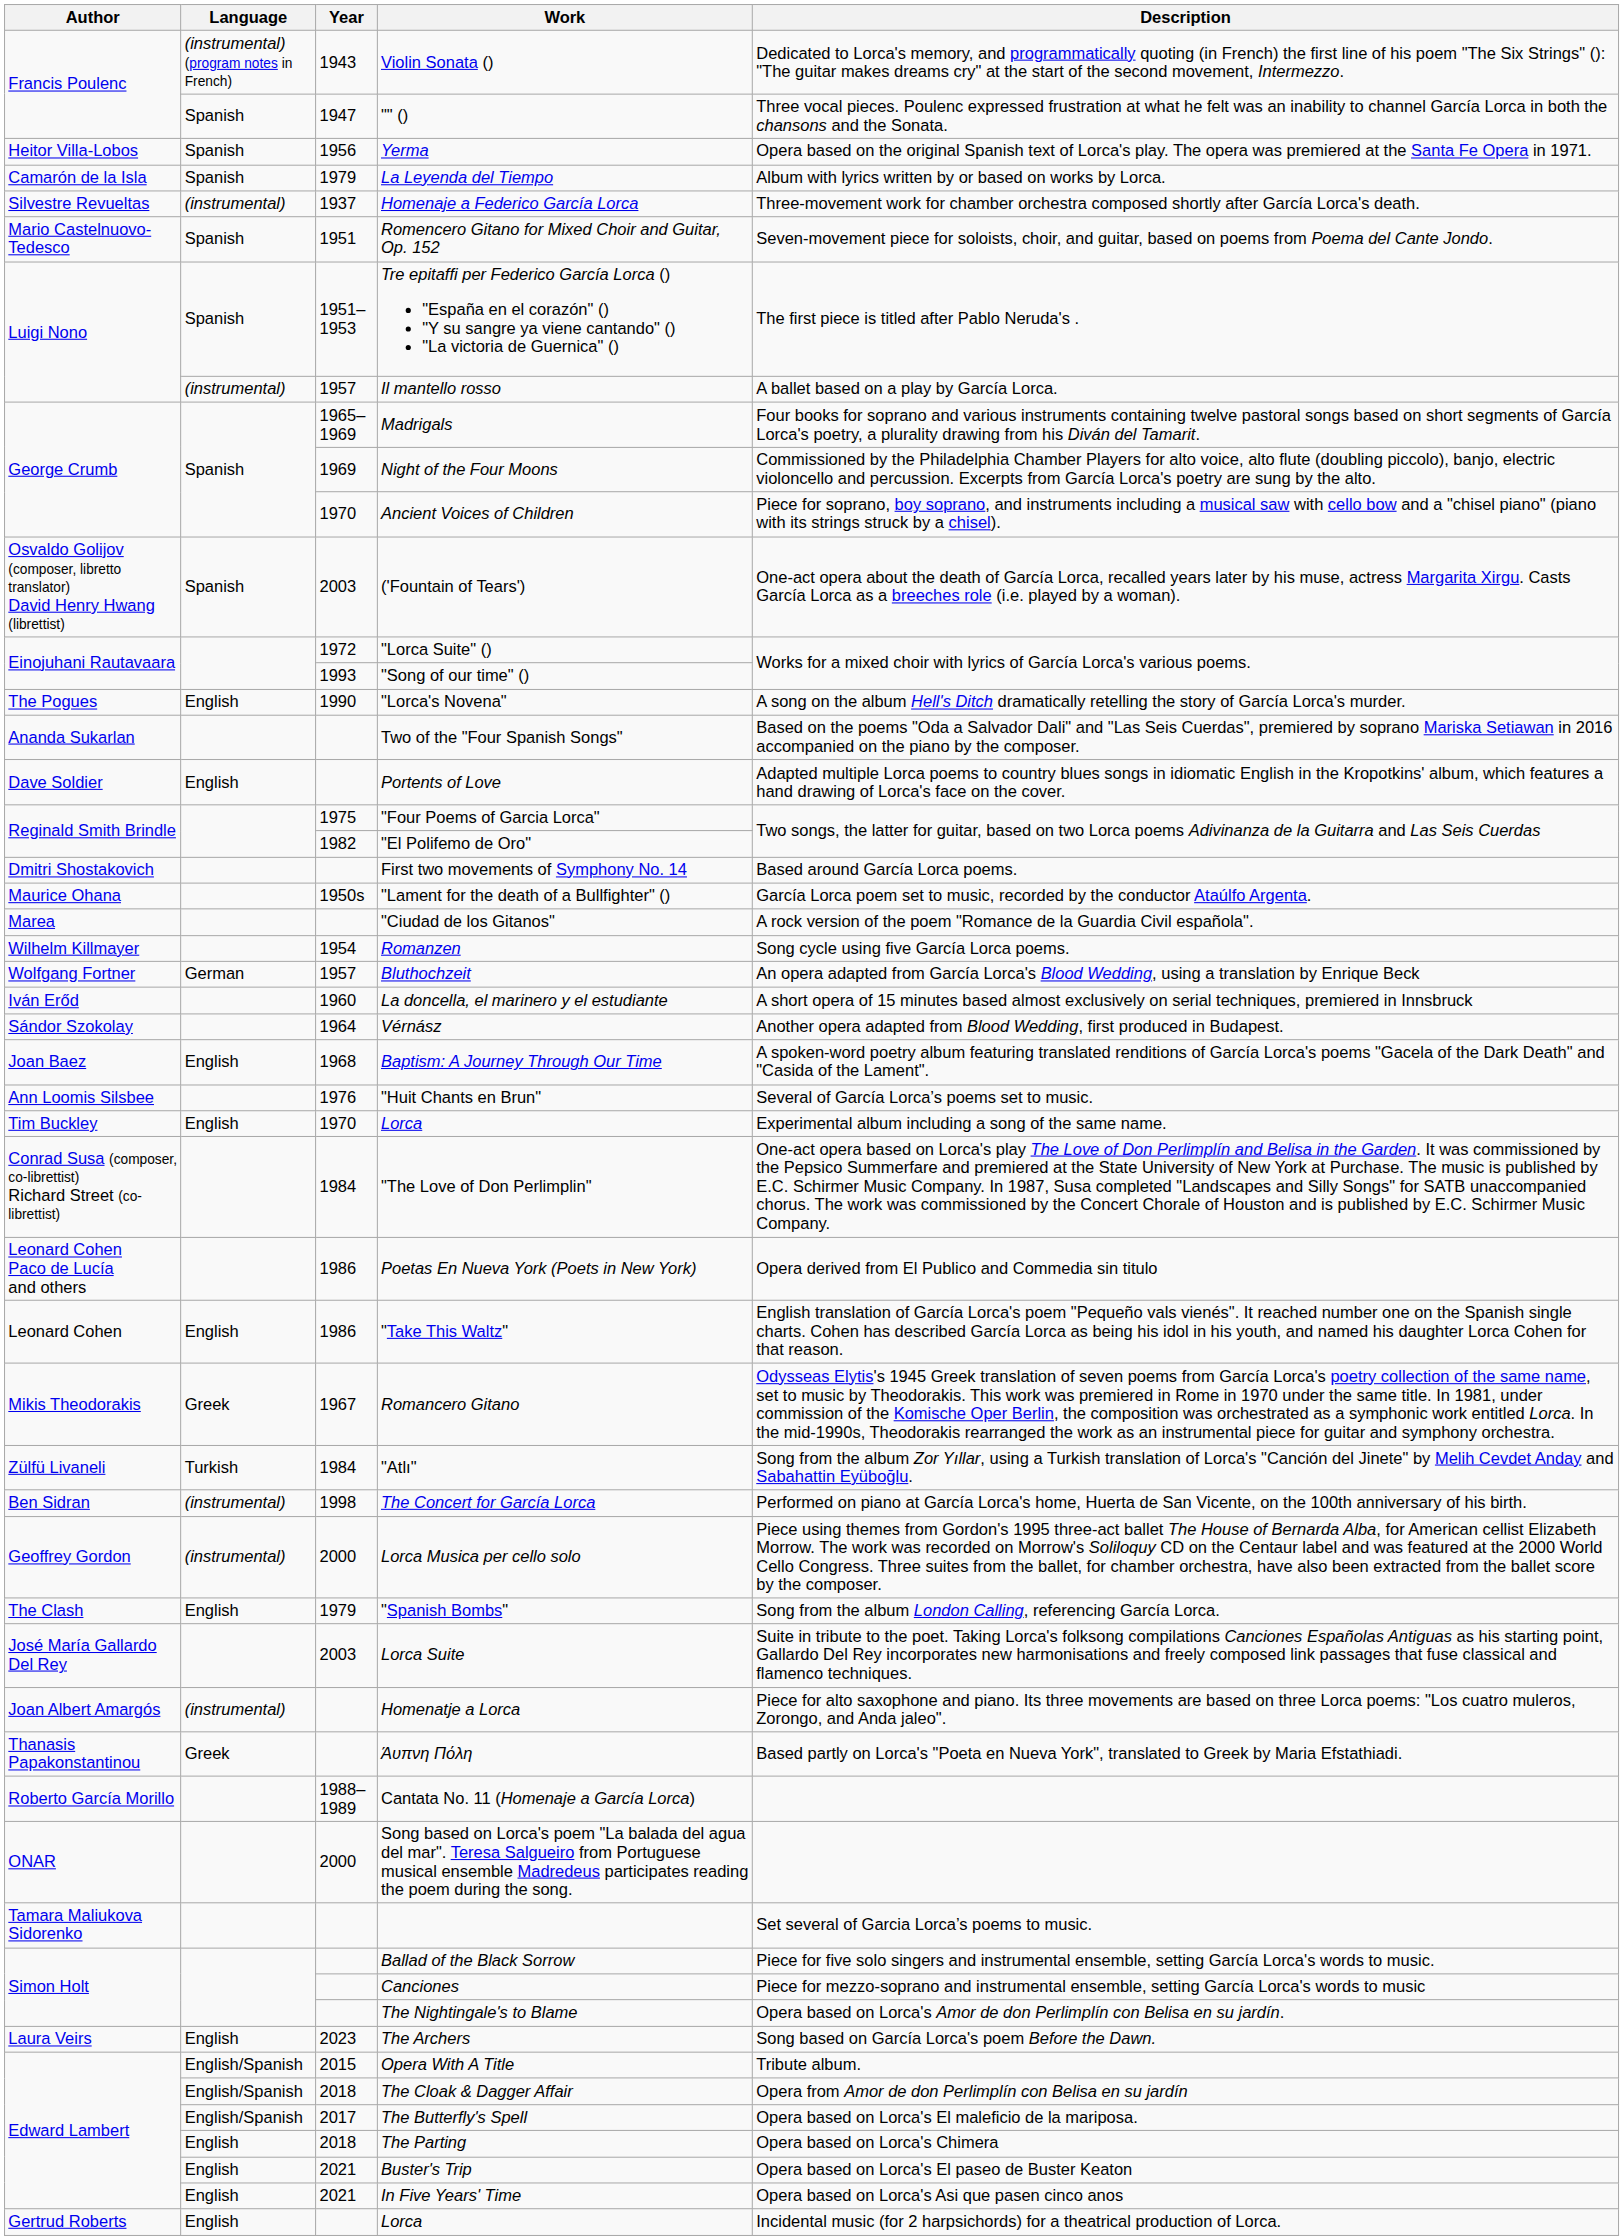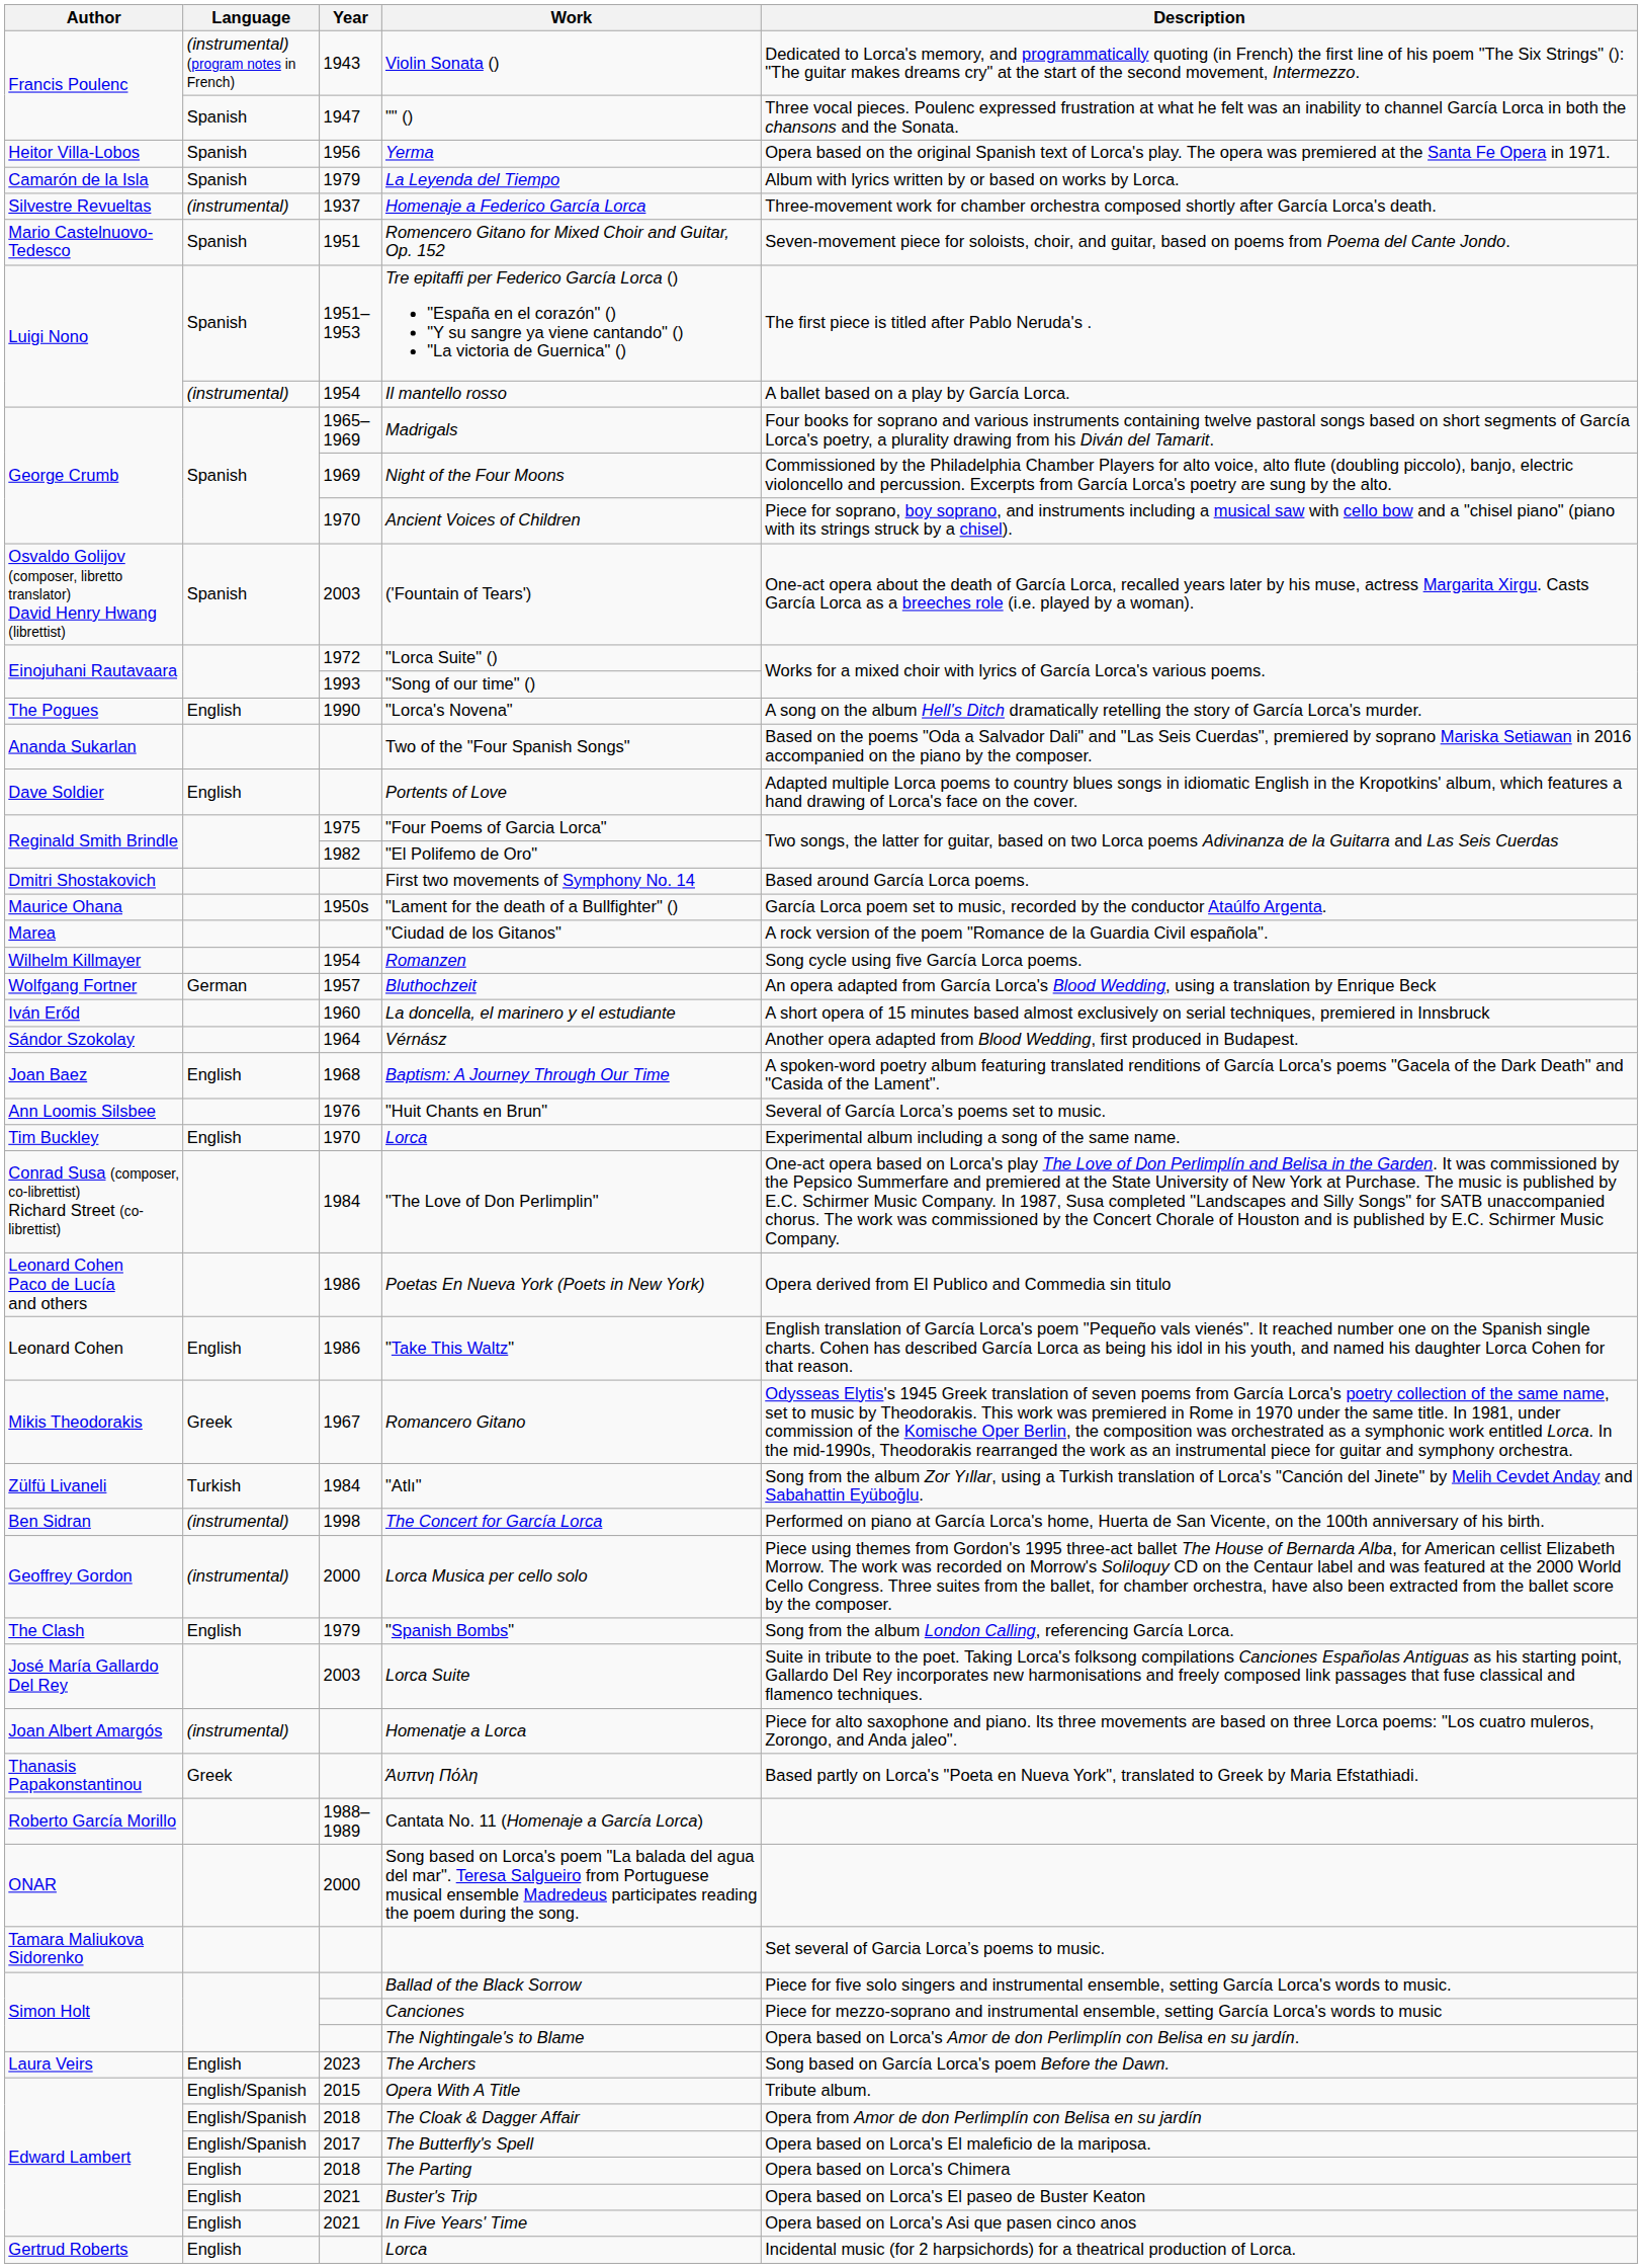Il mantello rosso | Year: 1957 -> 1954
